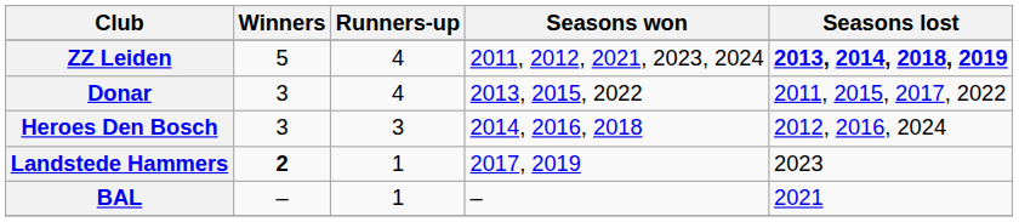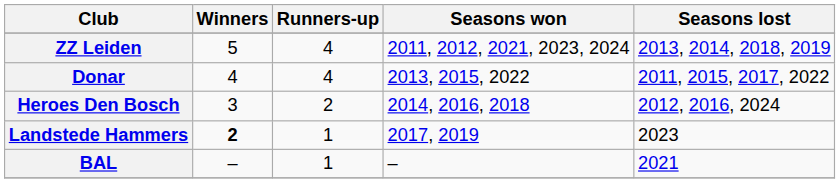ZZ Leiden | Seasons lost: bold -> normal
Donar | Winners: 3 -> 4
Heroes Den Bosch | Runners-up: 3 -> 2
